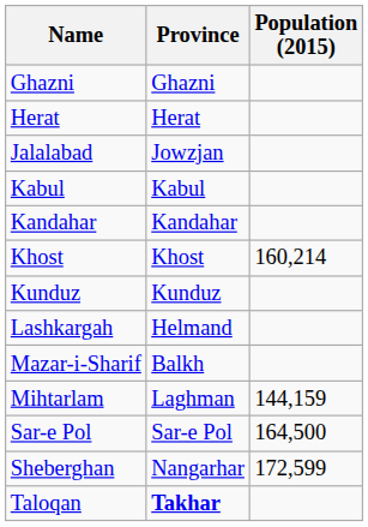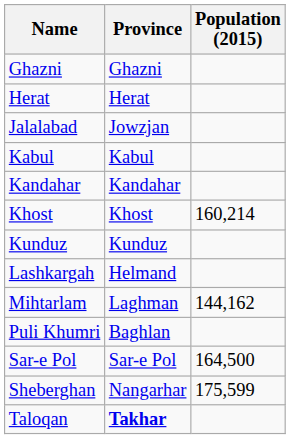- row: Mazar-i-Sharif | Balkh
Mihtarlam | Population (2015): 144,159 -> 144,162
+ row: Puli Khumri | Baghlan
Sheberghan | Population (2015): 172,599 -> 175,599
